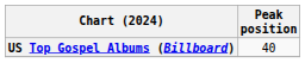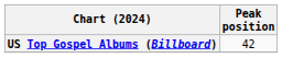US Top Gospel Albums (Billboard) | Peak position: 40 -> 42
